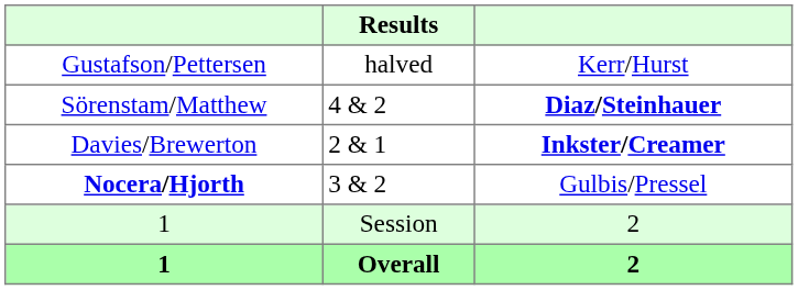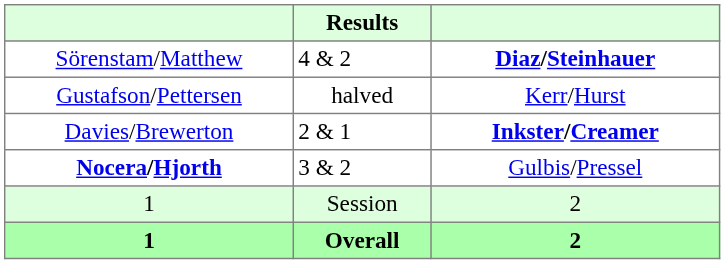rows swapped: Gustafson/Pettersen <-> Sörenstam/Matthew
